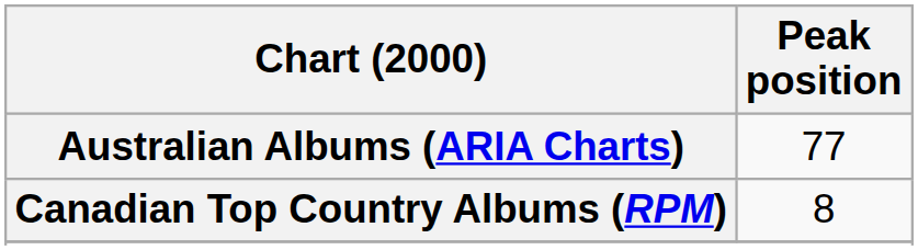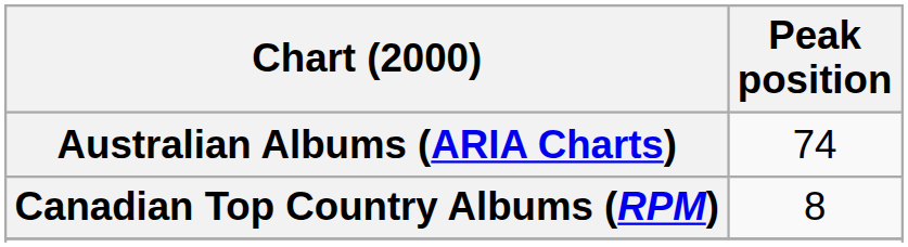Australian Albums (ARIA Charts) | Peak position: 77 -> 74
